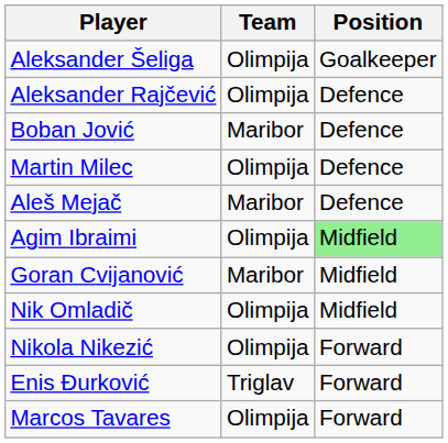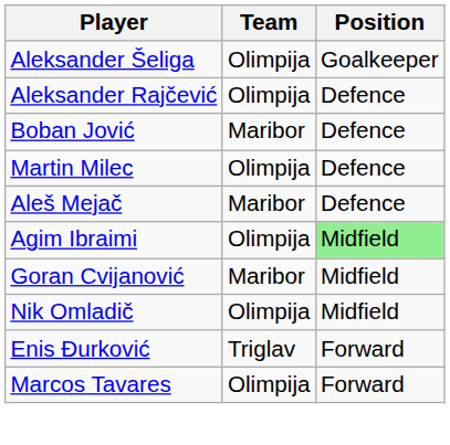- row: Nikola Nikezić | Olimpija | Forward
